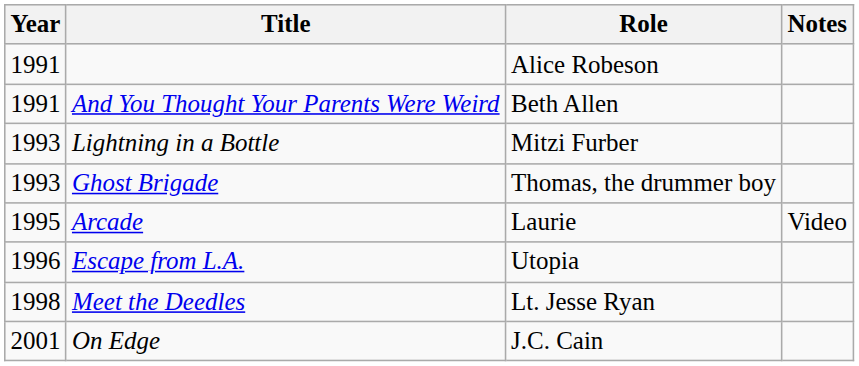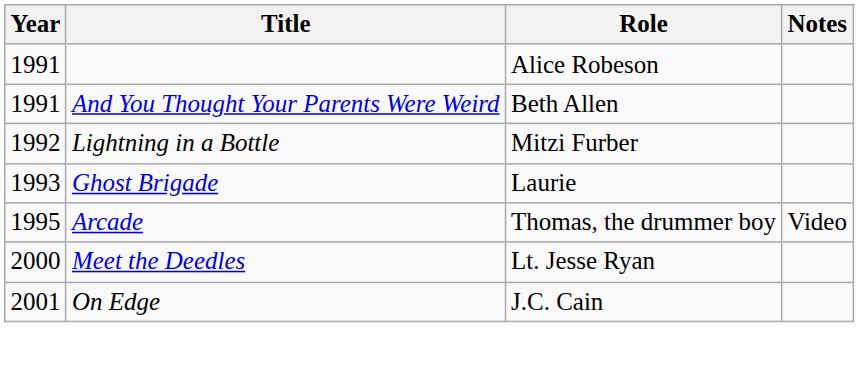Lightning in a Bottle | Year: 1993 -> 1992
Ghost Brigade | Role: Thomas, the drummer boy -> Laurie
Arcade | Role: Laurie -> Thomas, the drummer boy
- row: 1996 | Escape from L.A. | Utopia
Meet the Deedles | Year: 1998 -> 2000
